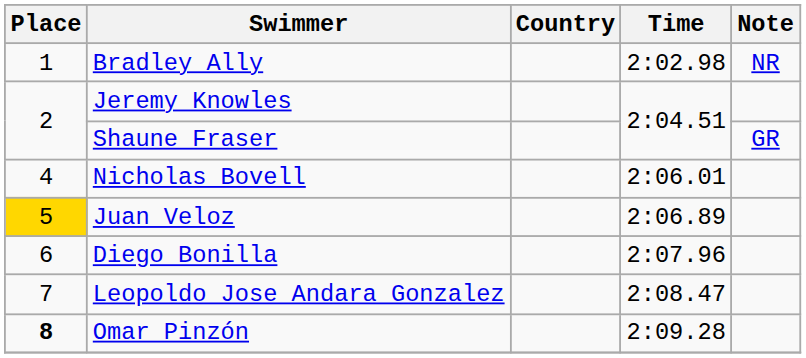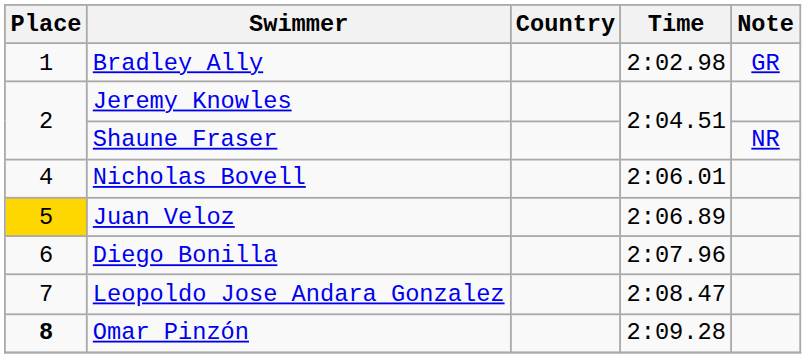Bradley Ally | Note: NR -> GR
Shaune Fraser | Note: GR -> NR
